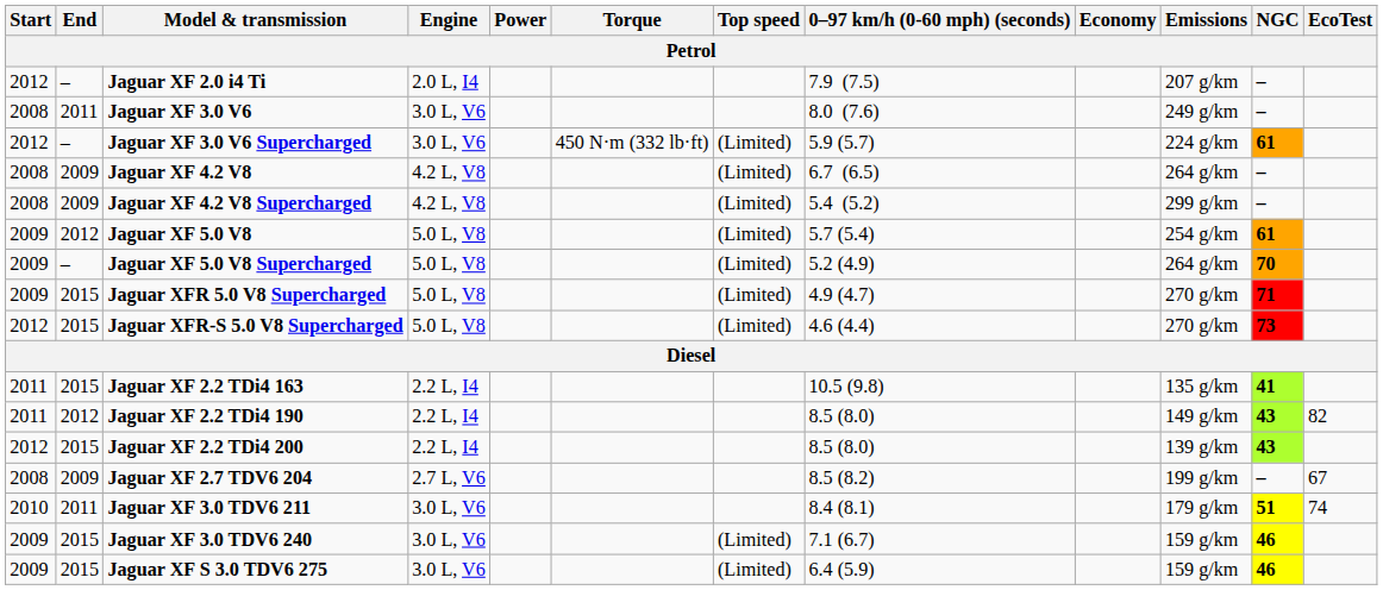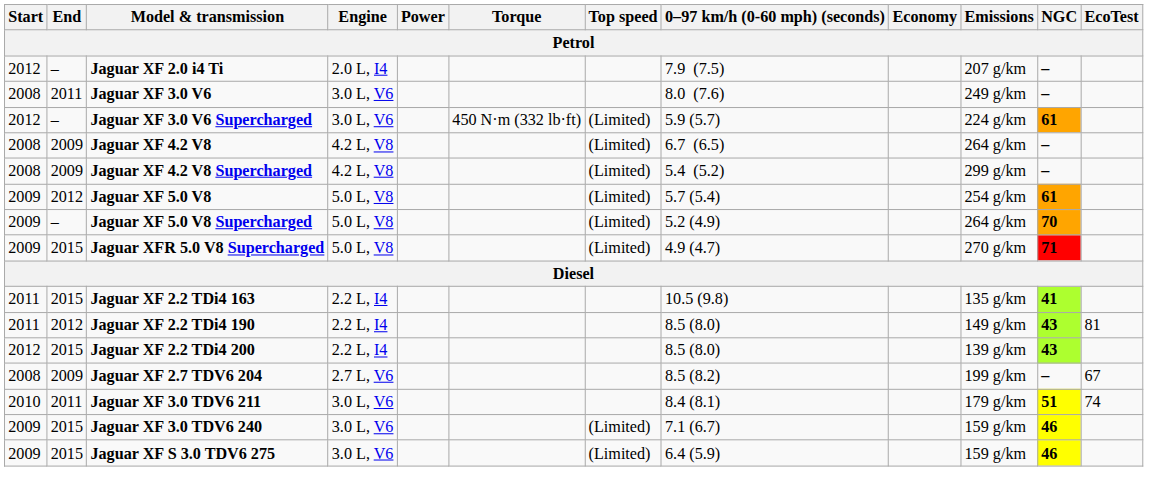- row: 2012 | 2015 | Jaguar XFR-S 5.0 V8 Supercharged | 5.0 L, V8 | (Limited) | 4.6 (4.4) | 270 g/km | 73
Jaguar XF 2.2 TDi4 190 | EcoTest: 82 -> 81
